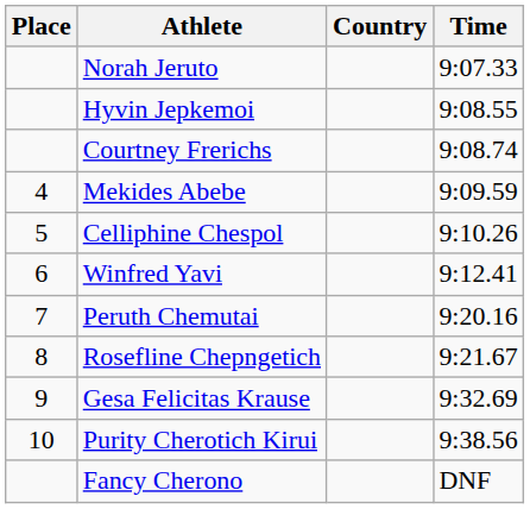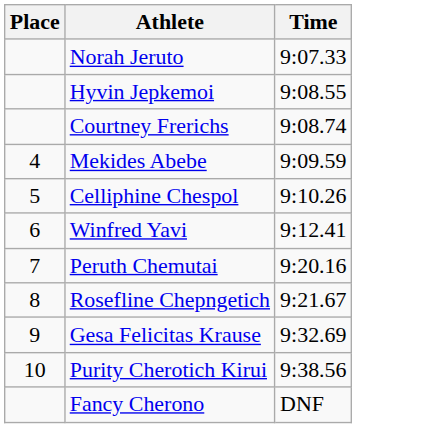- column: Country
